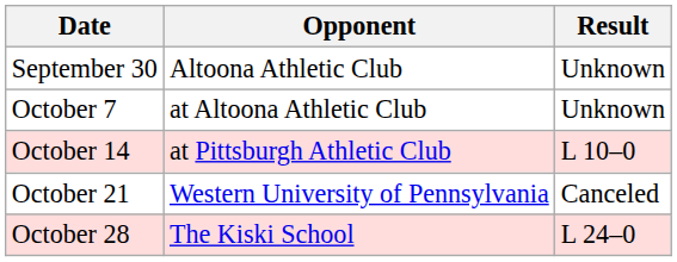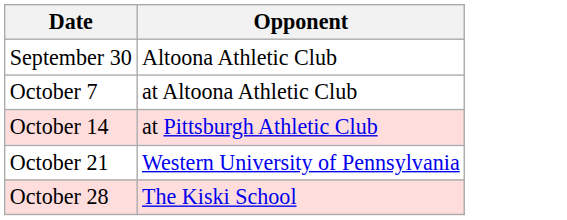- column: Result | Unknown | Unknown | L 10–0 | Canceled | L 24–0
